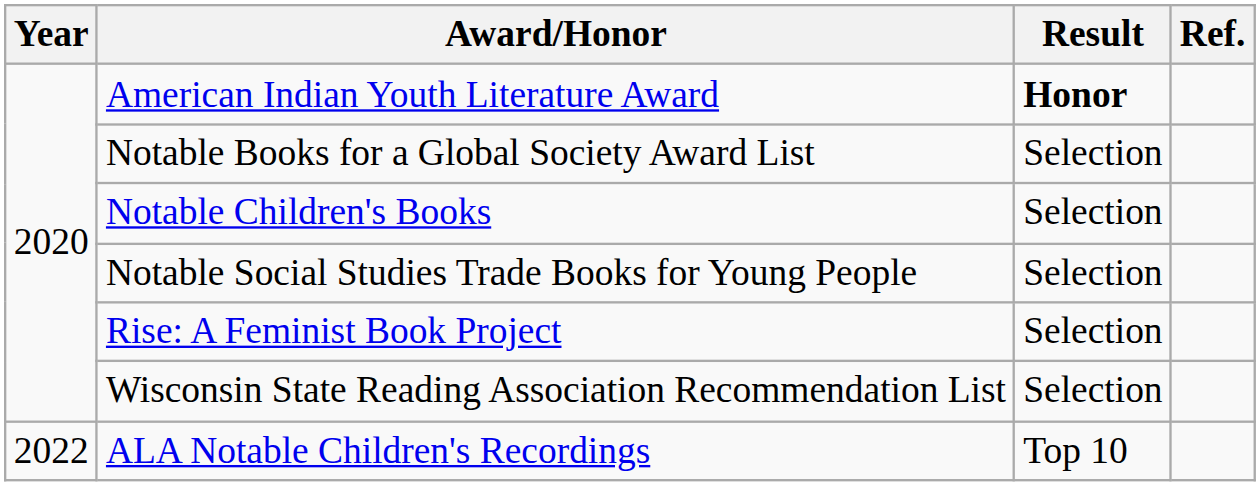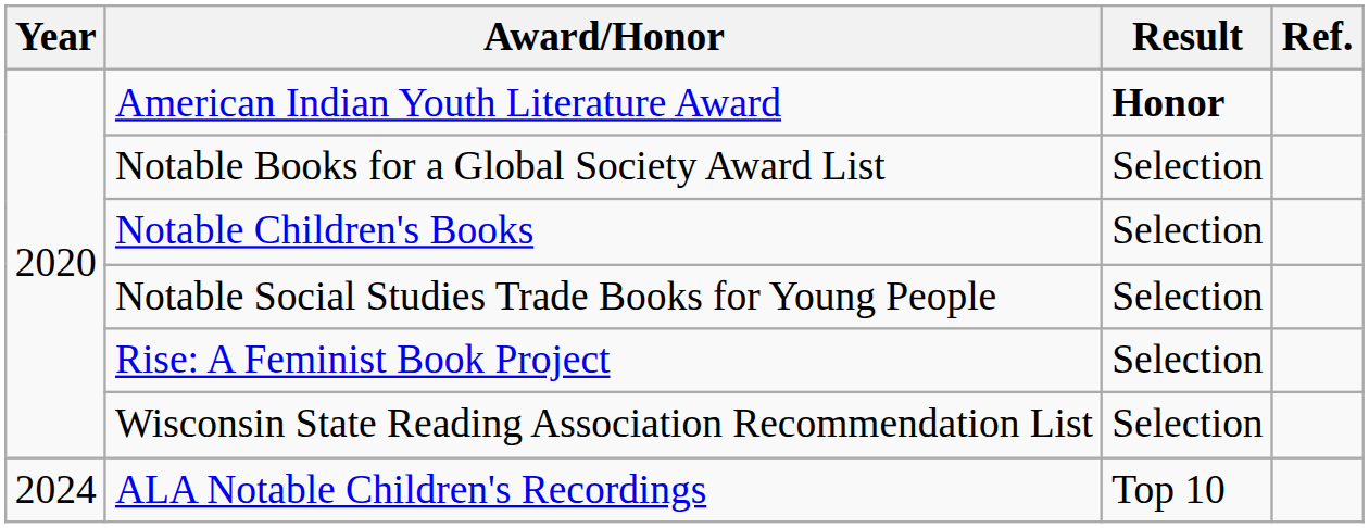ALA Notable Children's Recordings | Year: 2022 -> 2024
